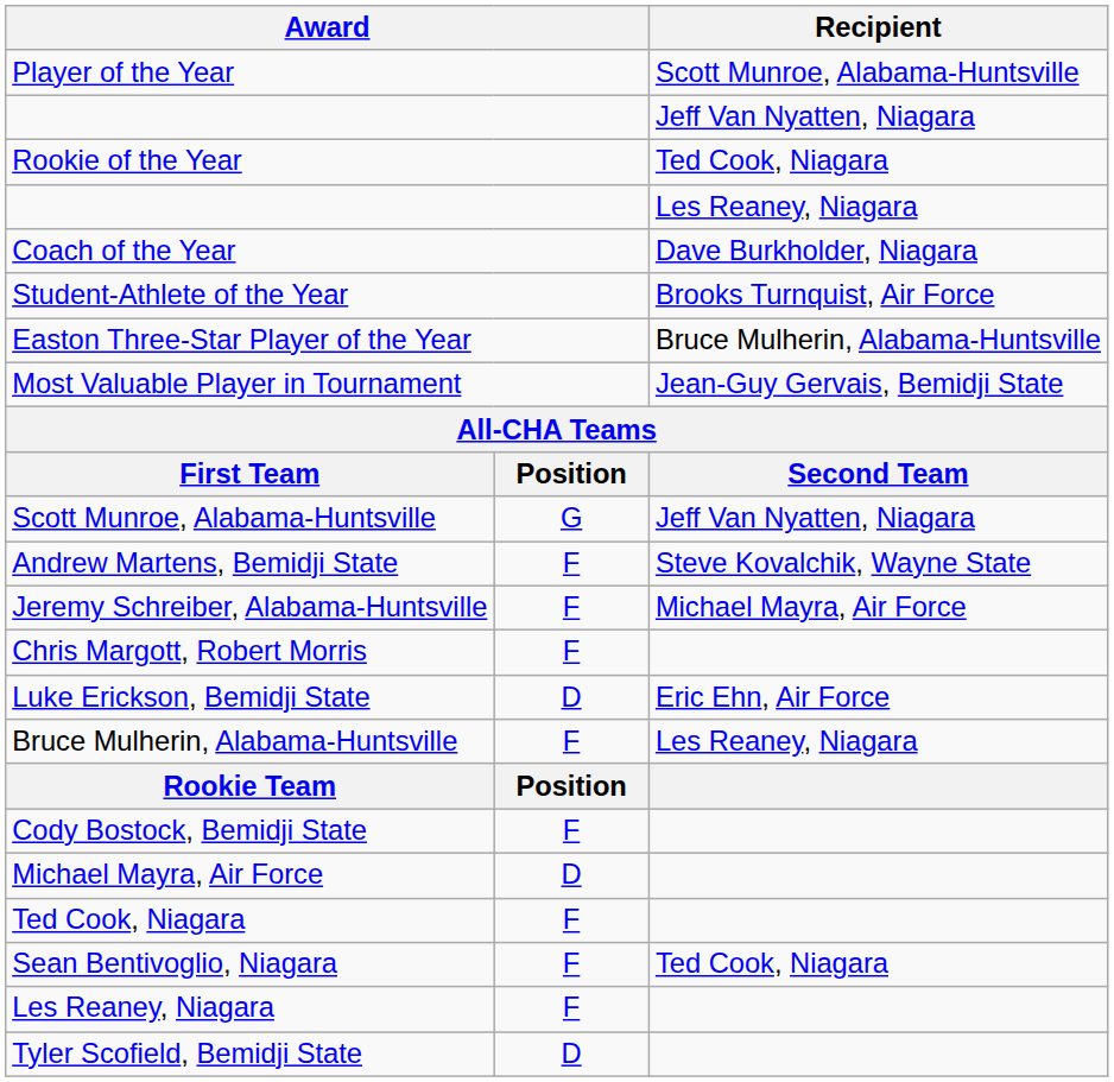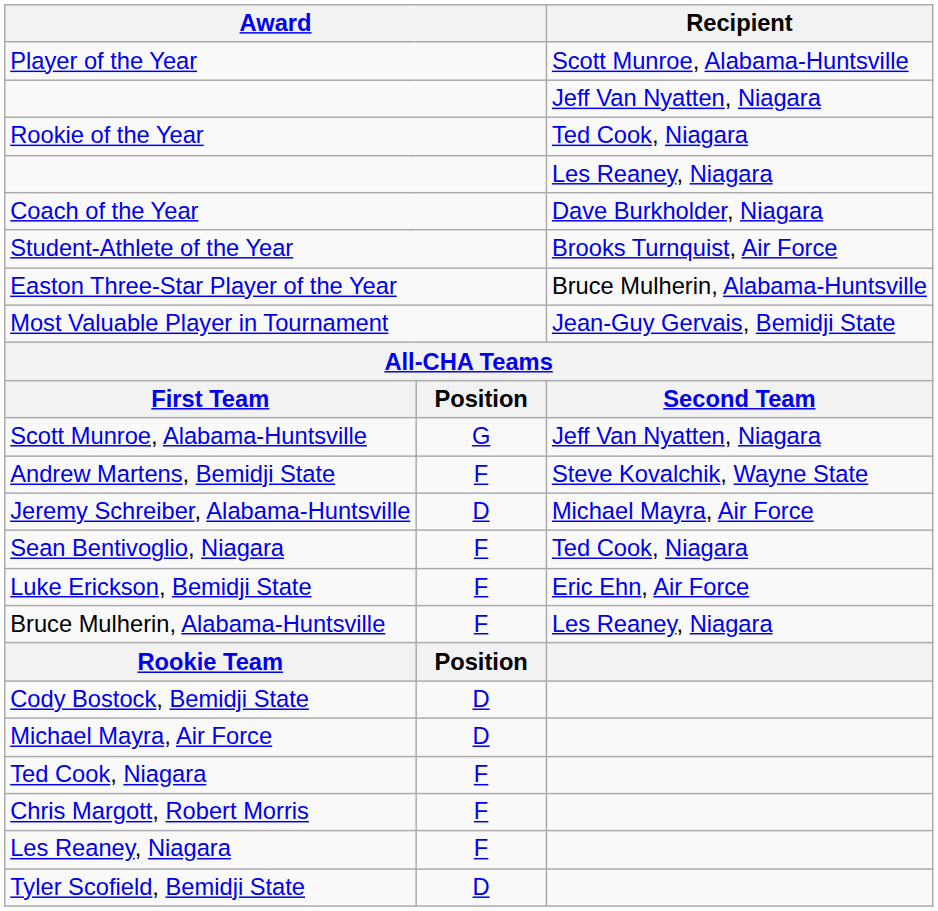Jeremy Schreiber, Alabama-Huntsville | column 2: F -> D
rows swapped: Sean Bentivoglio, Niagara <-> Chris Margott, Robert Morris
Luke Erickson, Bemidji State | column 2: D -> F
Cody Bostock, Bemidji State | column 2: F -> D
